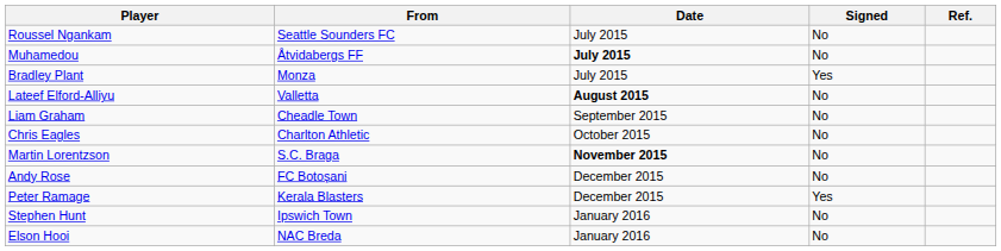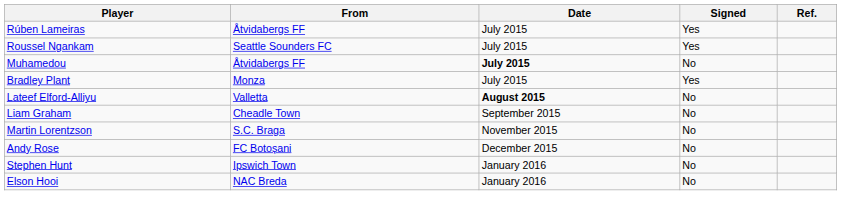+ row: Rúben Lameiras | Åtvidabergs FF | July 2015 | Yes
Roussel Ngankam | Signed: No -> Yes
- row: Chris Eagles | Charlton Athletic | October 2015 | No
Martin Lorentzson | Date: bold -> normal
- row: Peter Ramage | Kerala Blasters | December 2015 | Yes
